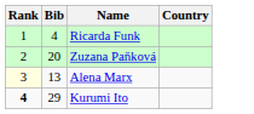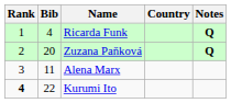+ column: Notes | Q | Q
Alena Marx | Rank: lightyellow background -> no background
Alena Marx | Bib: 13 -> 11
Kurumi Ito | Bib: 29 -> 22
